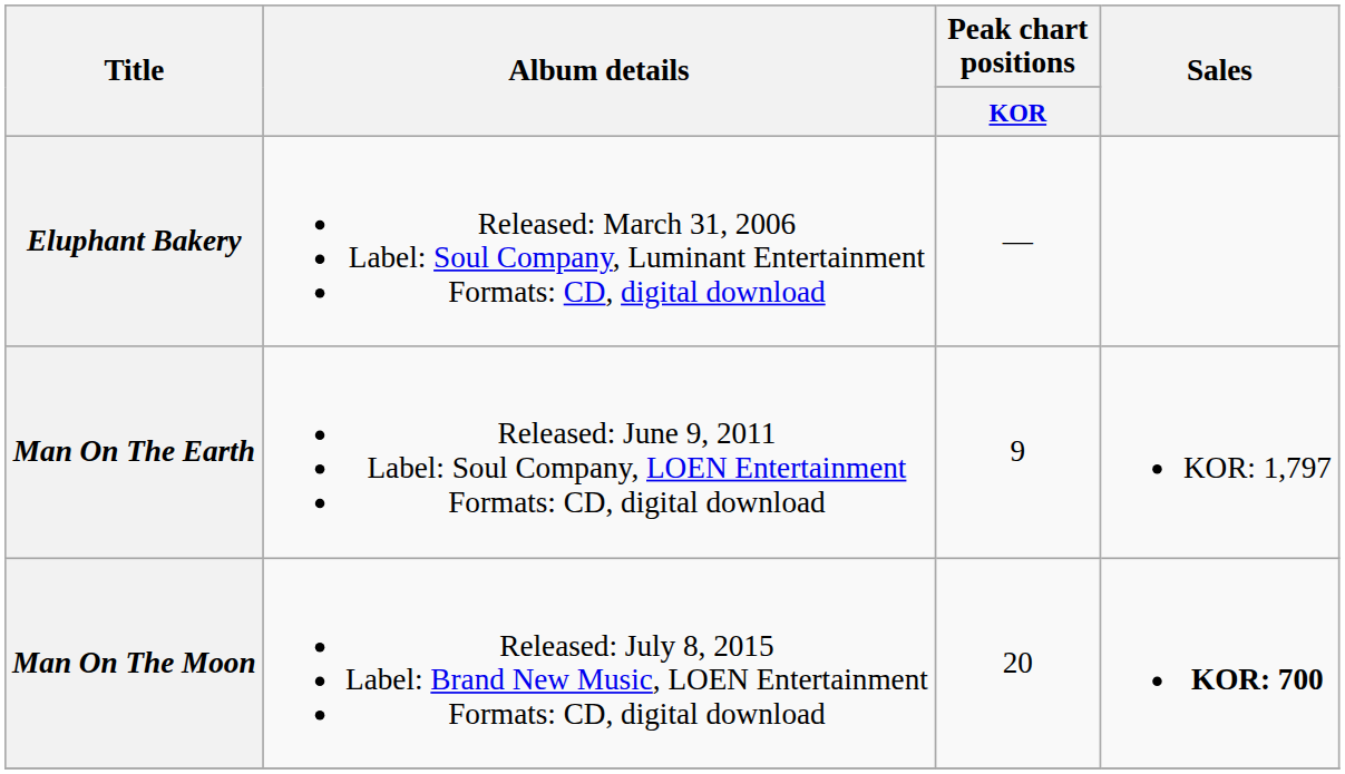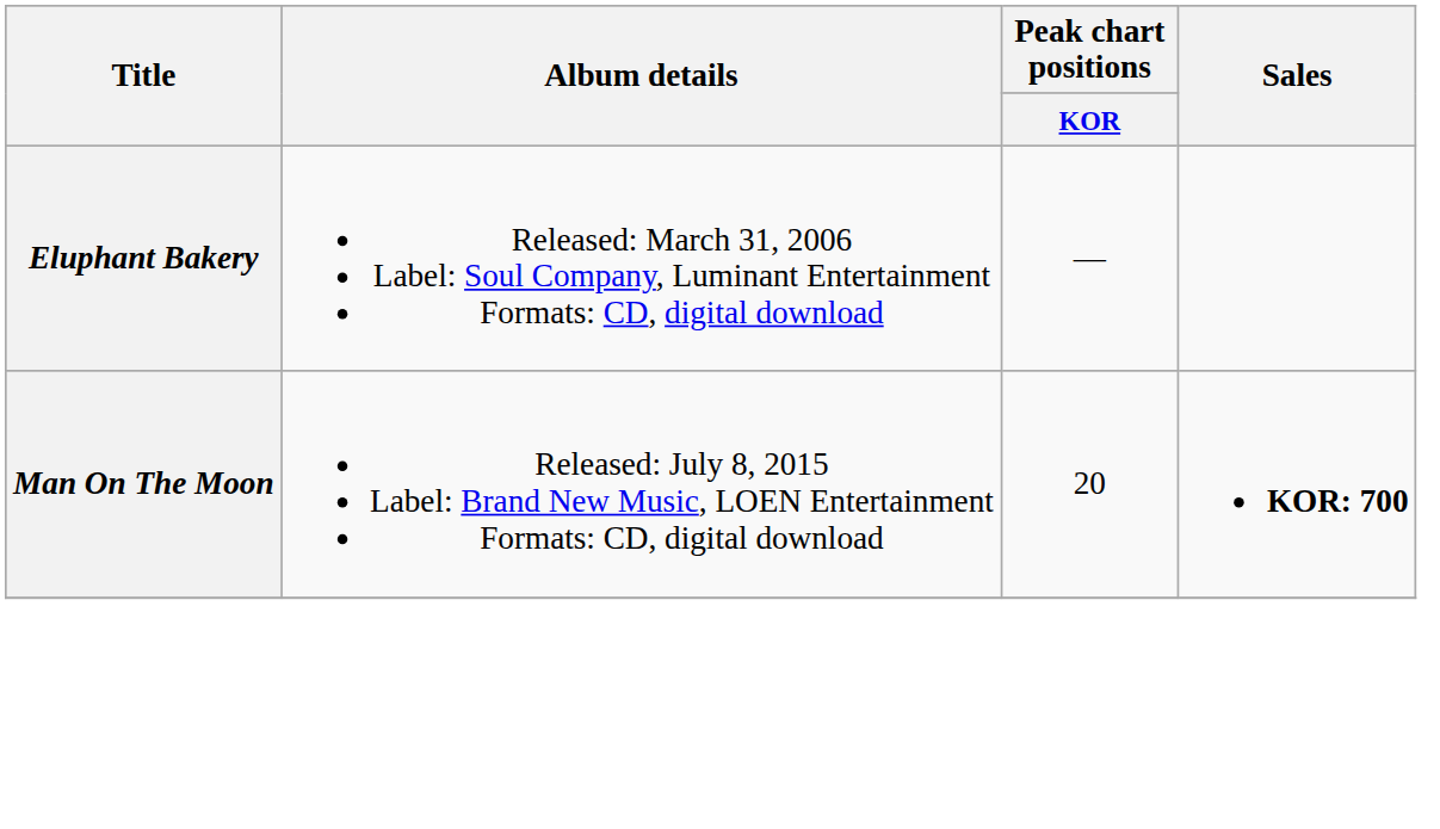- row: Man On The Earth | Released: June 9, 2011 Label: Soul Company, LOEN Entertainment Formats: CD, digital download | 9 | KOR: 1,797
